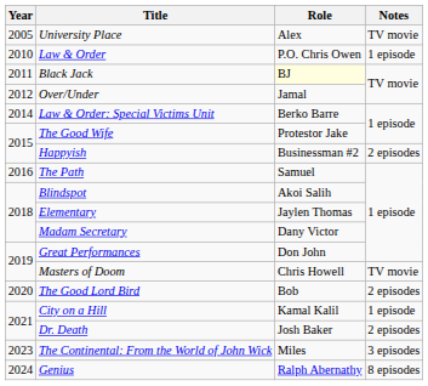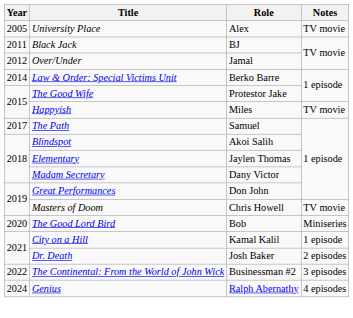- row: 2010 | Law & Order | P.O. Chris Owen | 1 episode
Black Jack | Role: lightyellow background -> no background
Happyish | Role: Businessman #2 -> Miles
Happyish | Notes: 2 episodes -> TV movie
The Path | Year: 2016 -> 2017
The Good Lord Bird | Notes: 2 episodes -> Miniseries
The Continental: From the World of John Wick | Year: 2023 -> 2022
The Continental: From the World of John Wick | Role: Miles -> Businessman #2
Genius | Notes: 8 episodes -> 4 episodes
